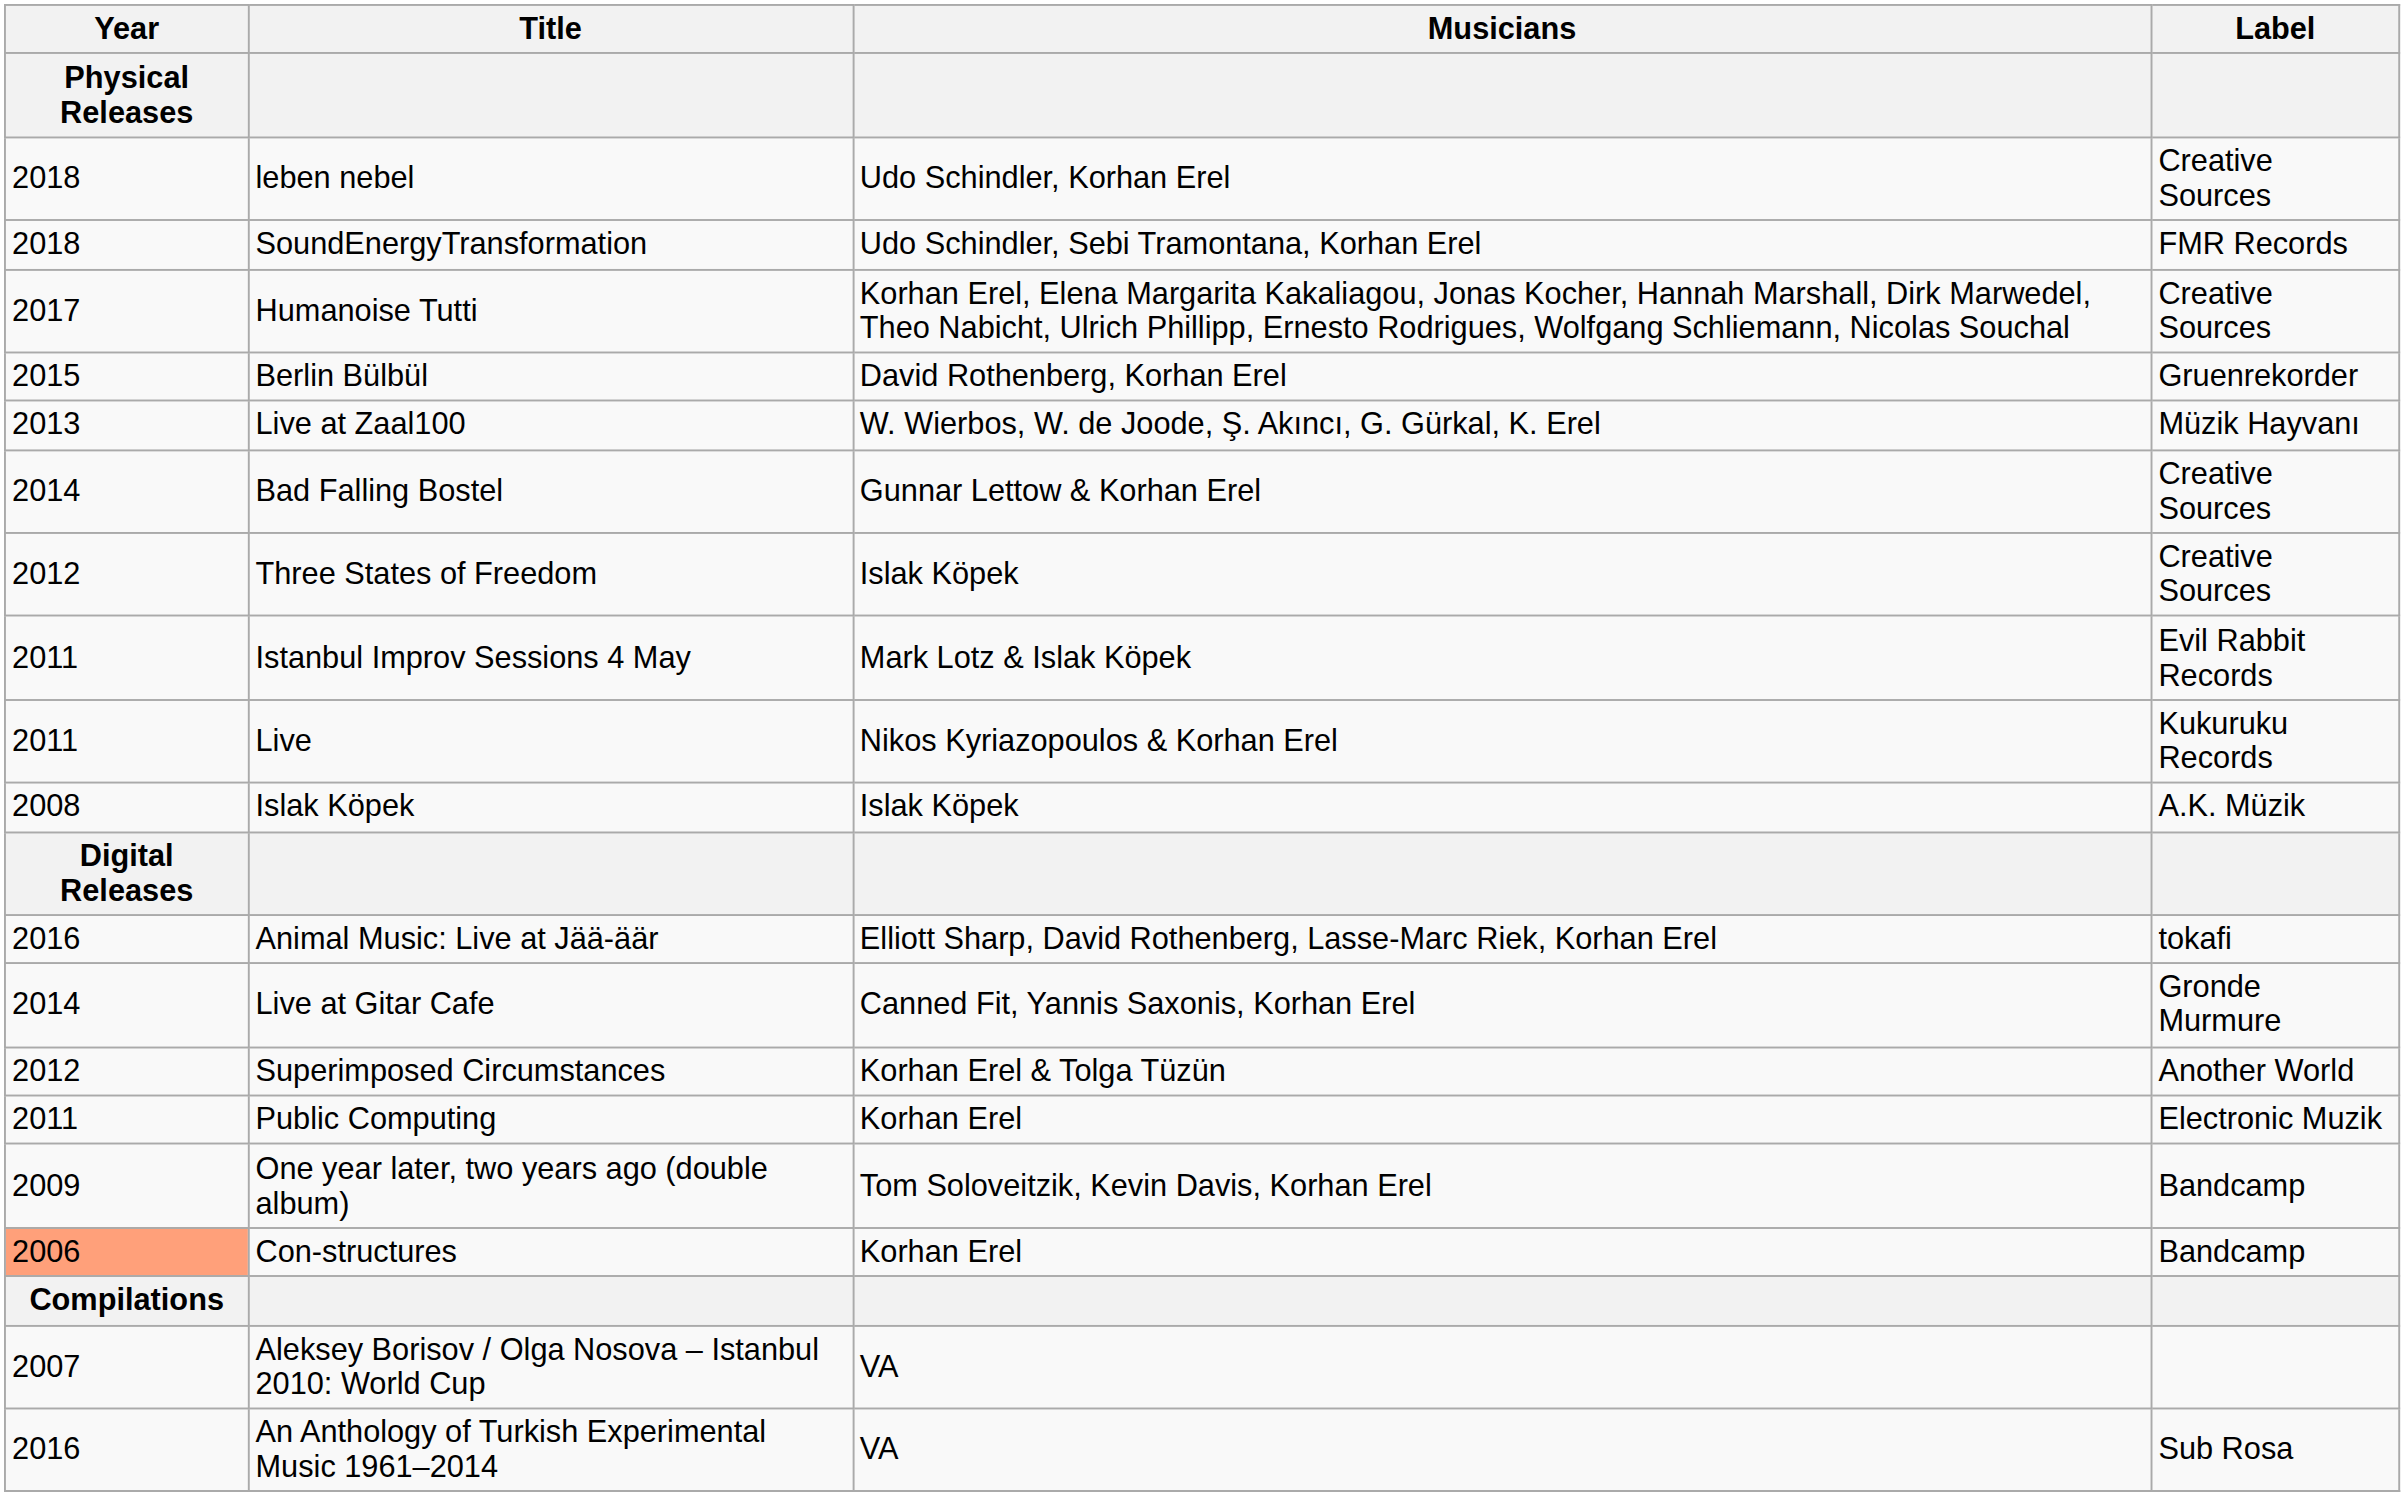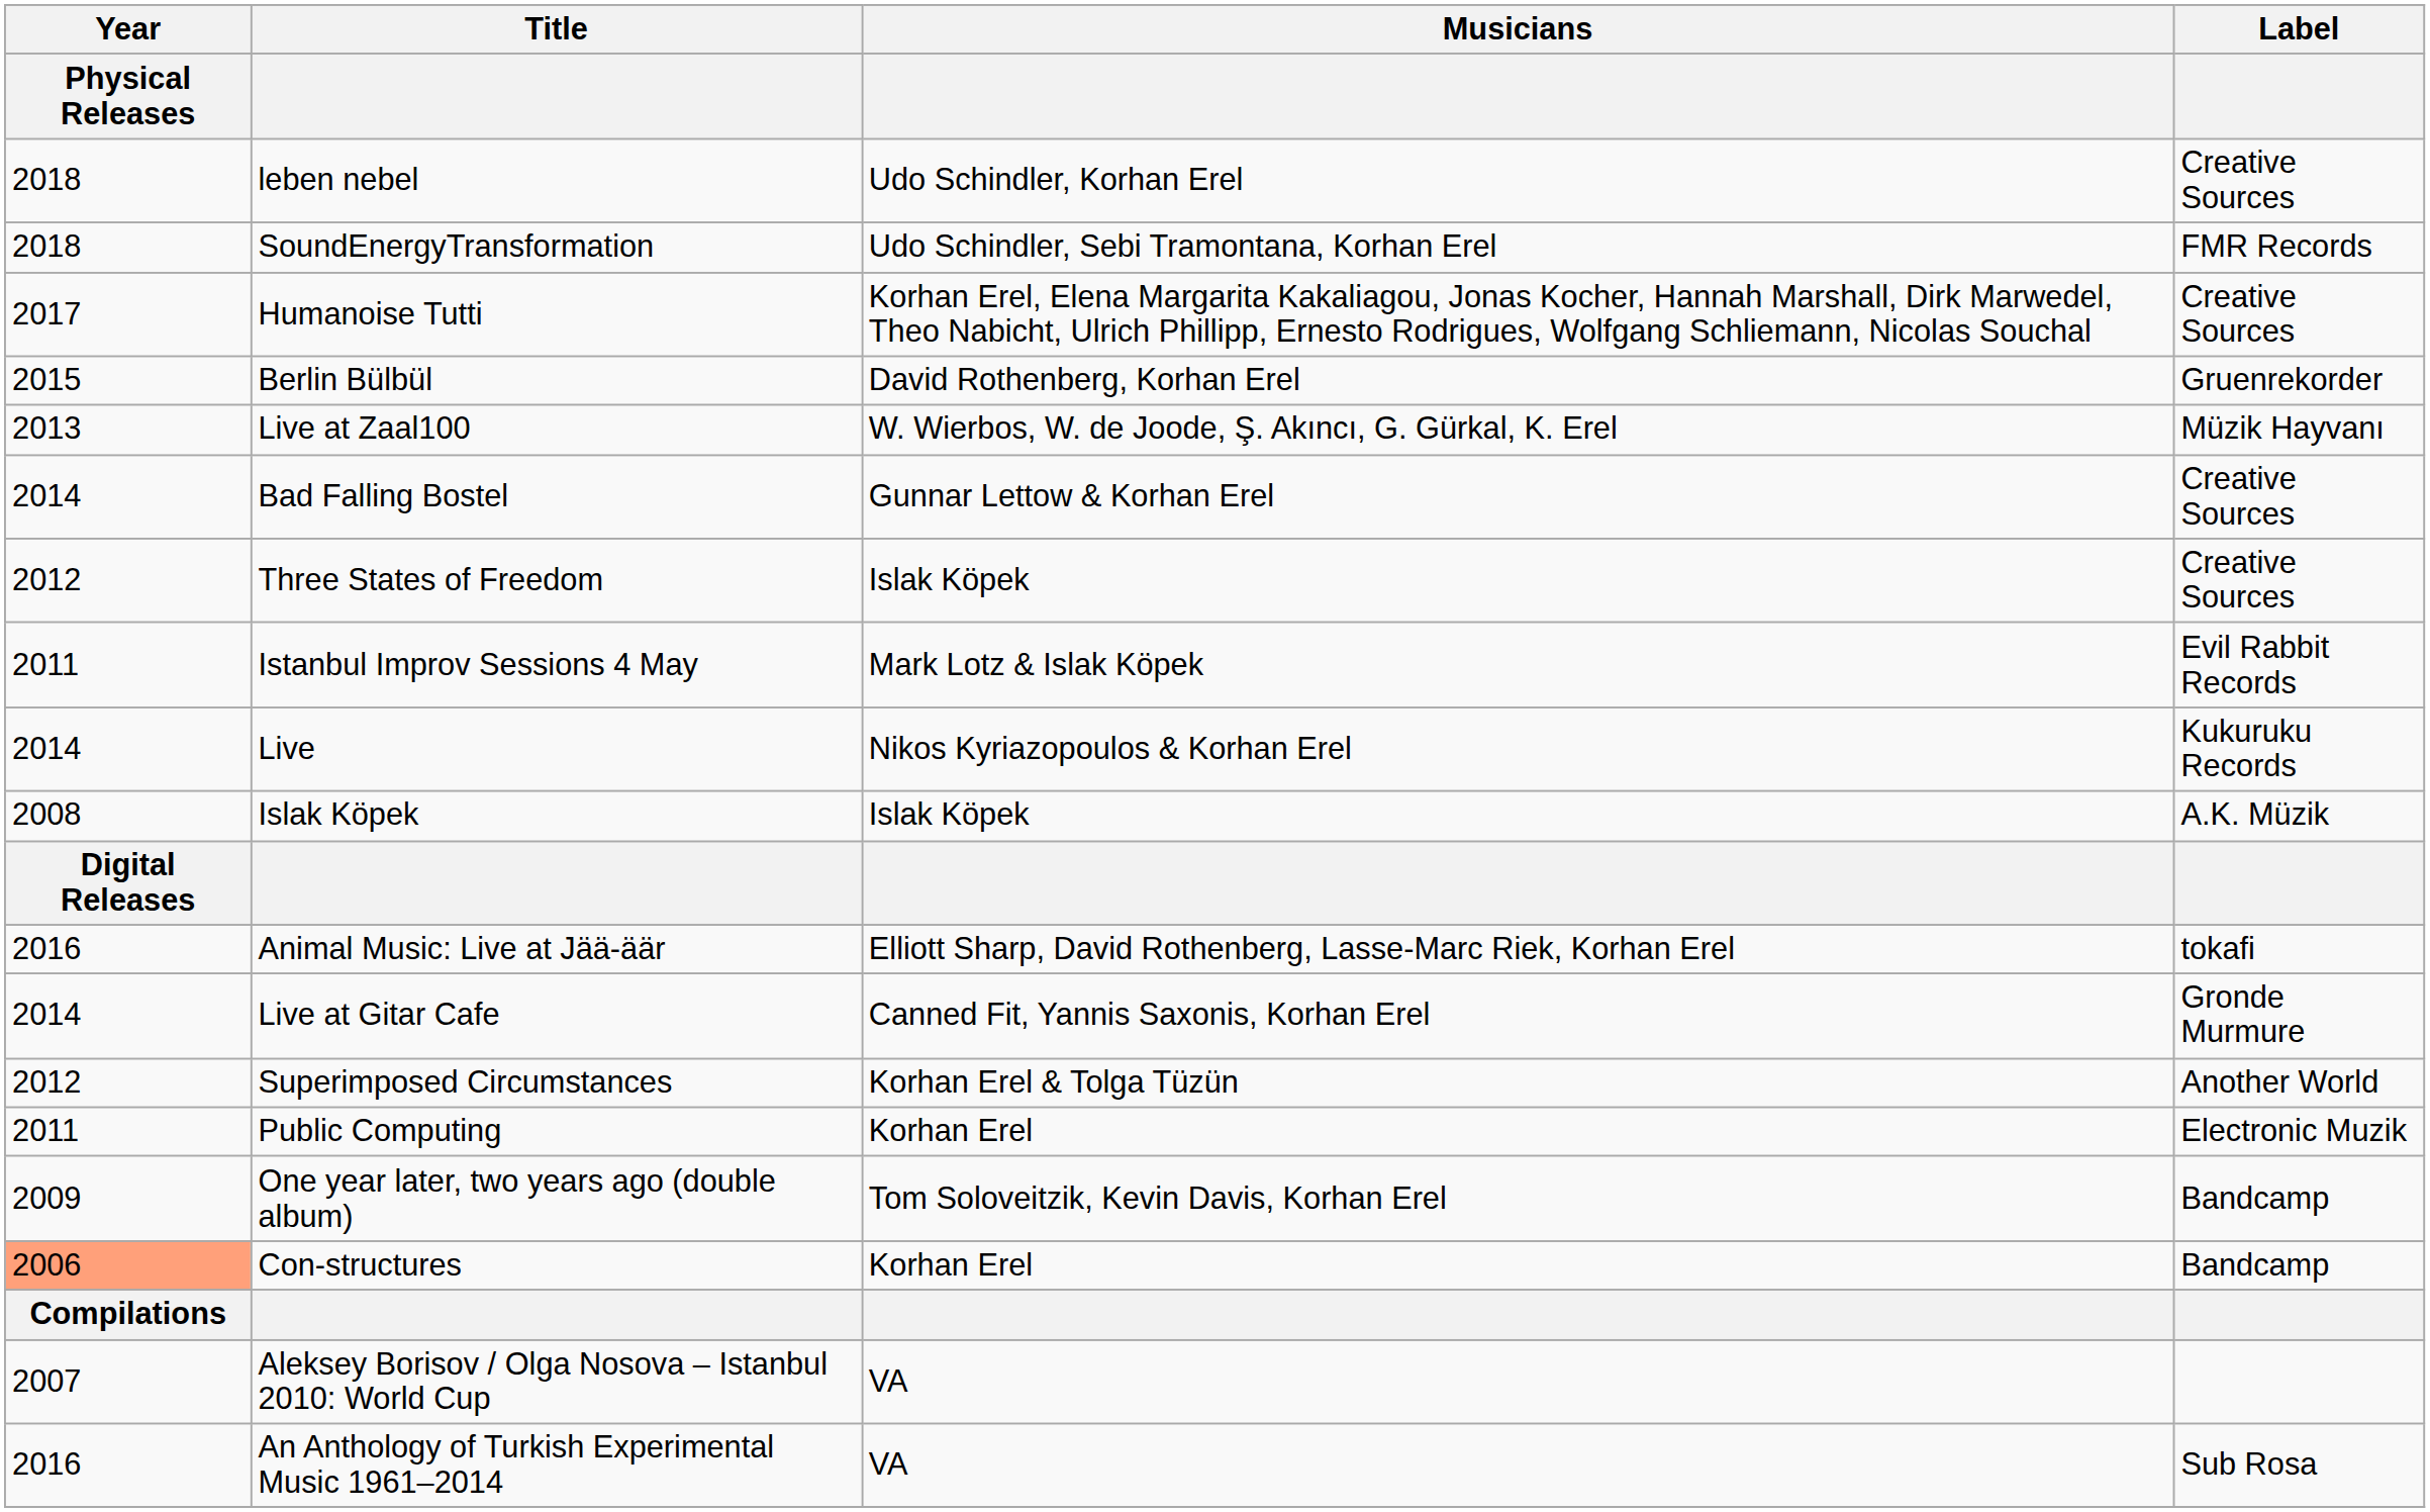Live | Year / Physical Releases: 2011 -> 2014
